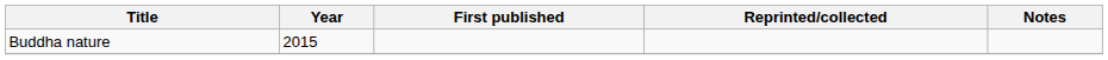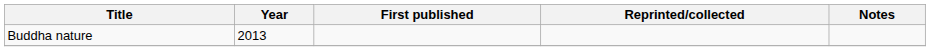Buddha nature | Year: 2015 -> 2013
